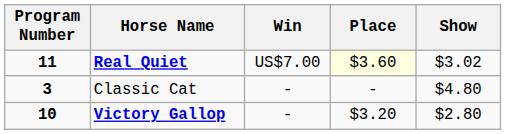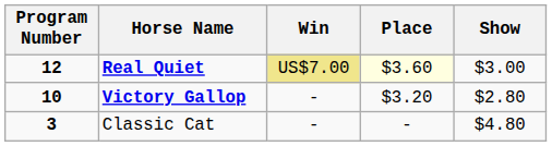Real Quiet | Program Number: 11 -> 12
Real Quiet | Win: no background -> khaki background
Real Quiet | Show: $3.02 -> $3.00
rows swapped: Victory Gallop <-> Classic Cat
